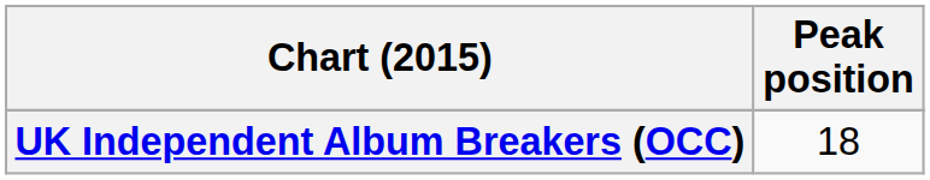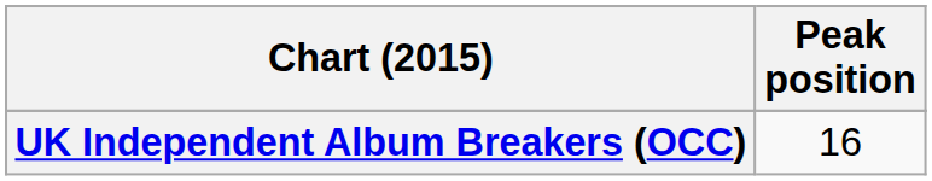UK Independent Album Breakers (OCC) | Peak position: 18 -> 16
